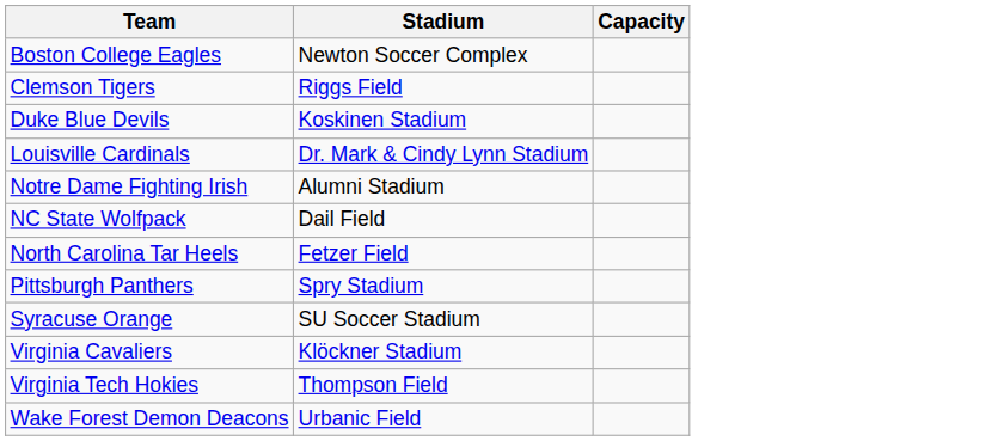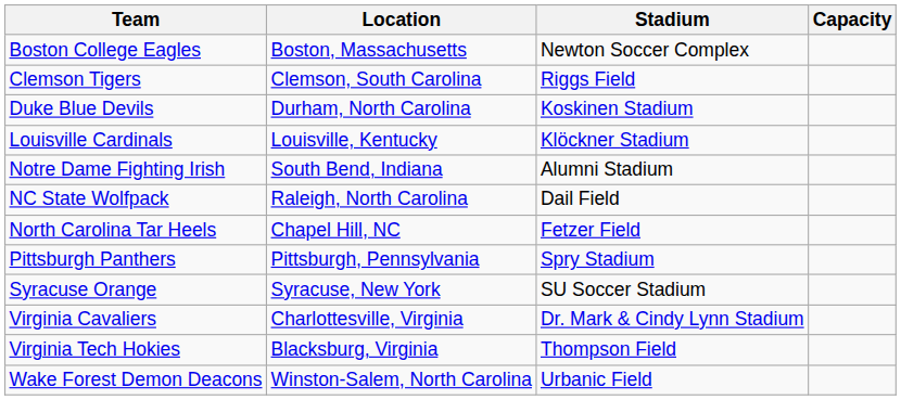+ column: Location | Boston, Massachusetts | Clemson, South Carolina | Durham, North Carolina | Louisville, Kentucky | South Bend, Indiana | Raleigh, North Carolina | Chapel Hill, NC | Pittsburgh, Pennsylvania | Syracuse, New York | Charlottesville, Virginia | Blacksburg, Virginia | Winston-Salem, North Carolina
Louisville Cardinals | Stadium: Dr. Mark & Cindy Lynn Stadium -> Klöckner Stadium
Virginia Cavaliers | Stadium: Klöckner Stadium -> Dr. Mark & Cindy Lynn Stadium
